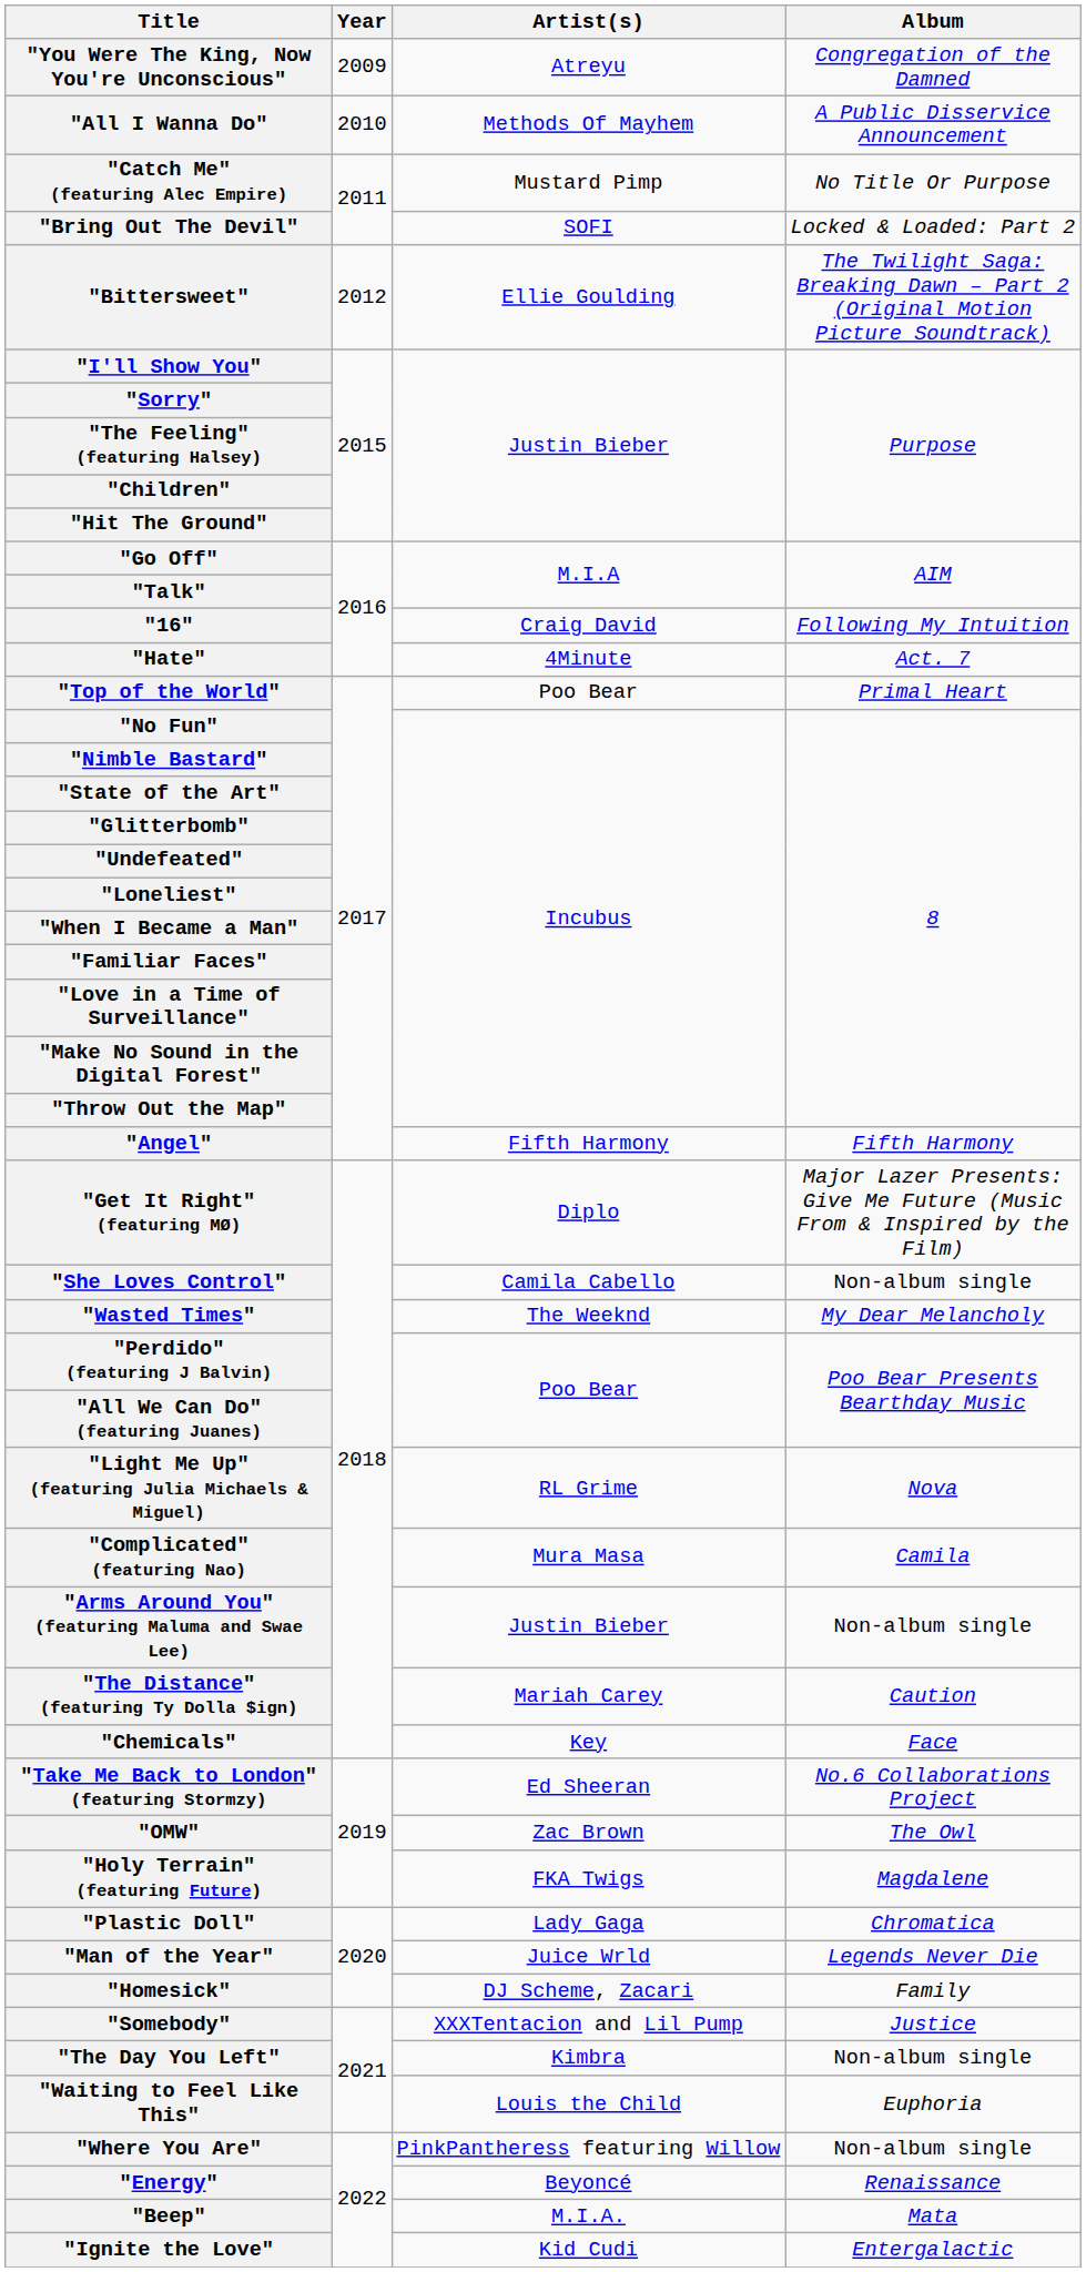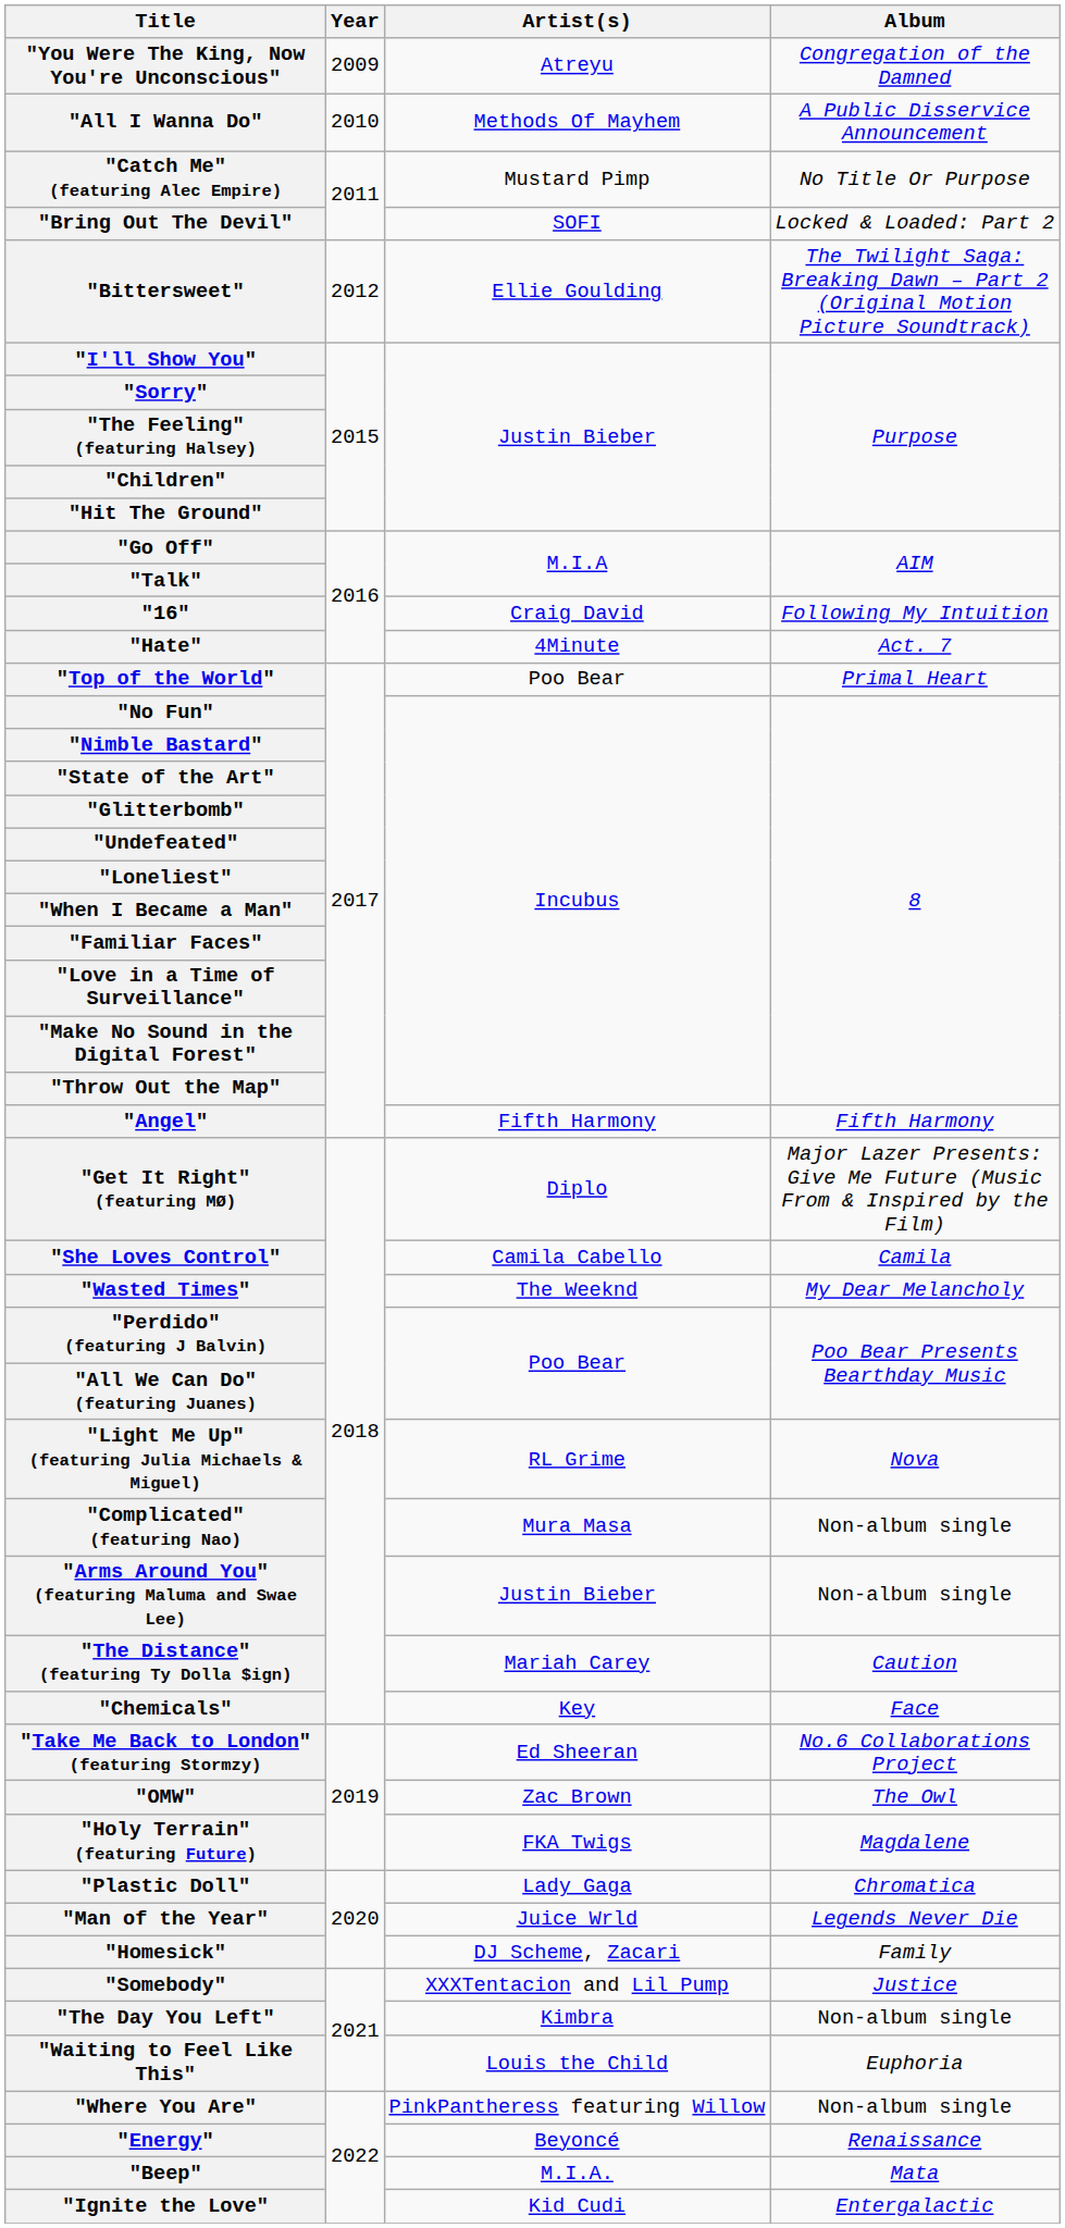"She Loves Control" | Album: Non-album single -> Camila
"Complicated" (featuring Nao) | Album: Camila -> Non-album single
